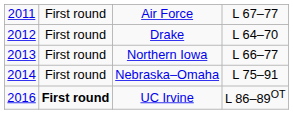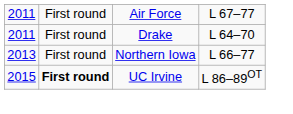Drake | column 1: 2012 -> 2011
- row: 2014 | First round | Nebraska–Omaha | L 75–91
UC Irvine | column 1: 2016 -> 2015
